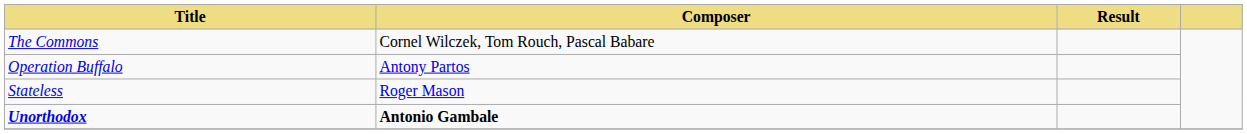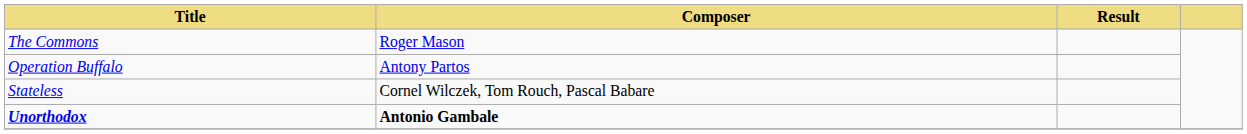The Commons | Composer: Cornel Wilczek, Tom Rouch, Pascal Babare -> Roger Mason
Stateless | Composer: Roger Mason -> Cornel Wilczek, Tom Rouch, Pascal Babare
